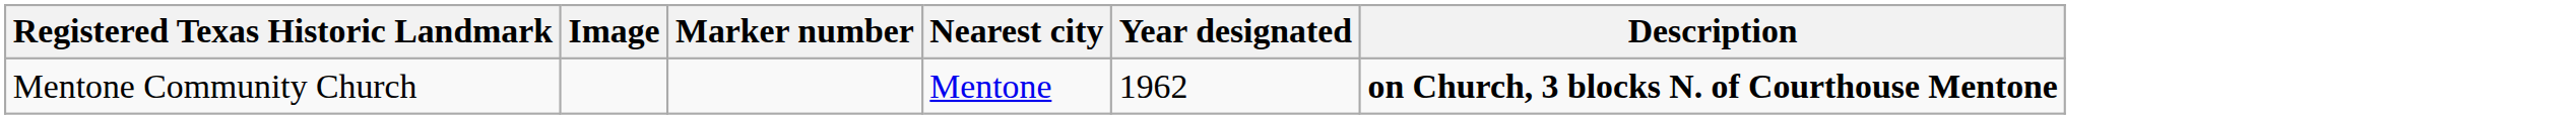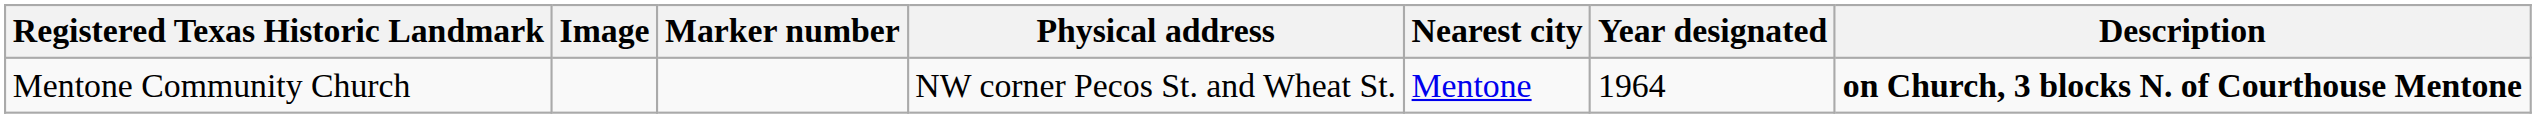+ column: Physical address | NW corner Pecos St. and Wheat St.
Mentone Community Church | Year designated: 1962 -> 1964
